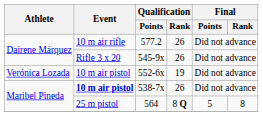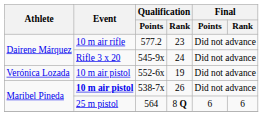577.2 | Qualification / Rank: 26 -> 23
545-9x | Qualification / Rank: 26 -> 24
564 | Final / Points: 5 -> 6
564 | Final / Rank: 8 -> 6
